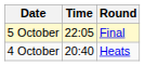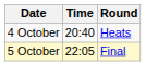rows swapped: 4 October <-> 5 October
